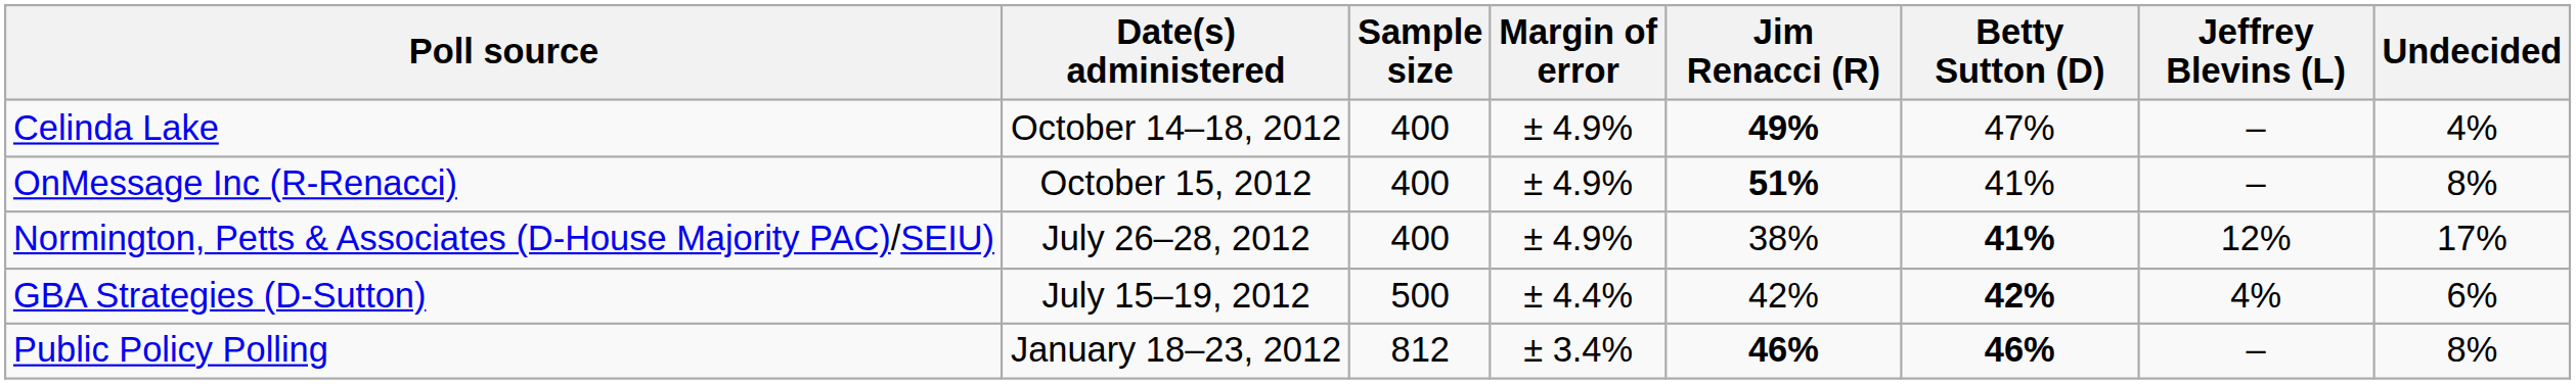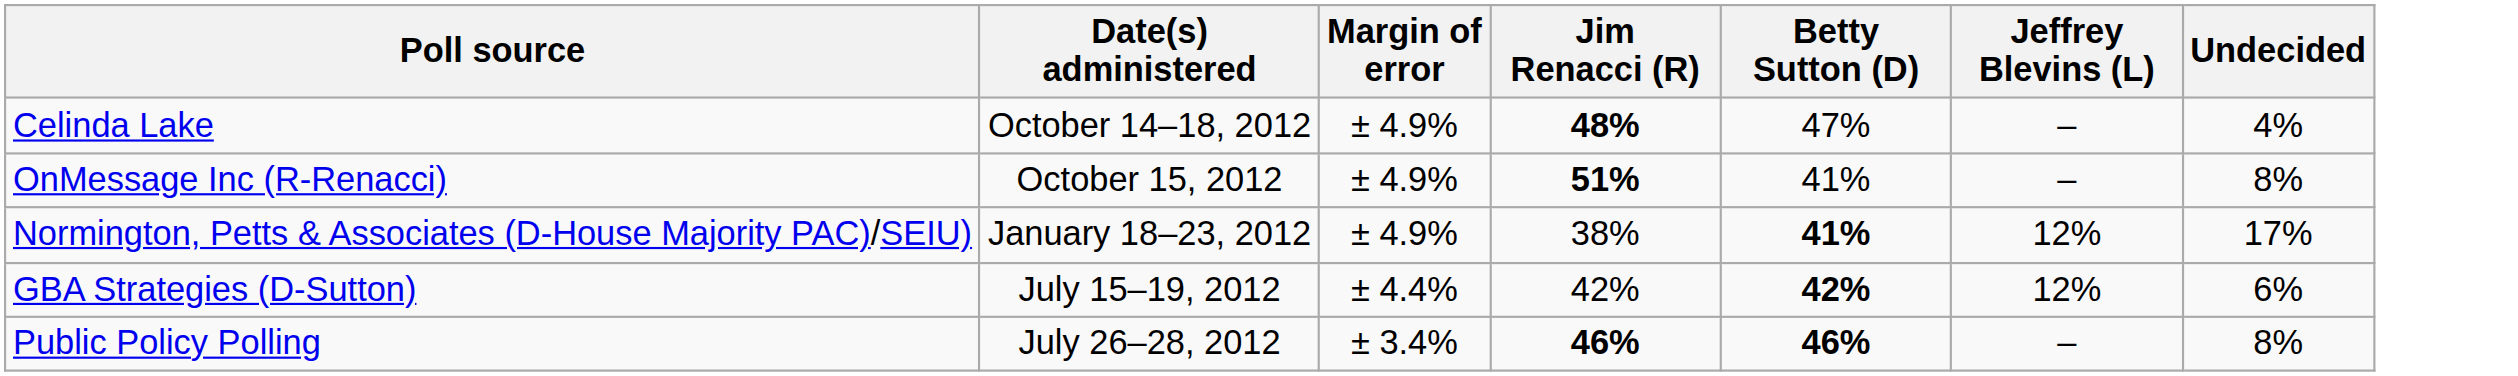- column: Sample size | 400 | 400 | 400 | 500 | 812
Celinda Lake | Jim Renacci (R): 49% -> 48%
Normington, Petts & Associates (D-House Majority PAC)/SEIU) | Date(s) administered: July 26–28, 2012 -> January 18–23, 2012
GBA Strategies (D-Sutton) | Jeffrey Blevins (L): 4% -> 12%
Public Policy Polling | Date(s) administered: January 18–23, 2012 -> July 26–28, 2012
